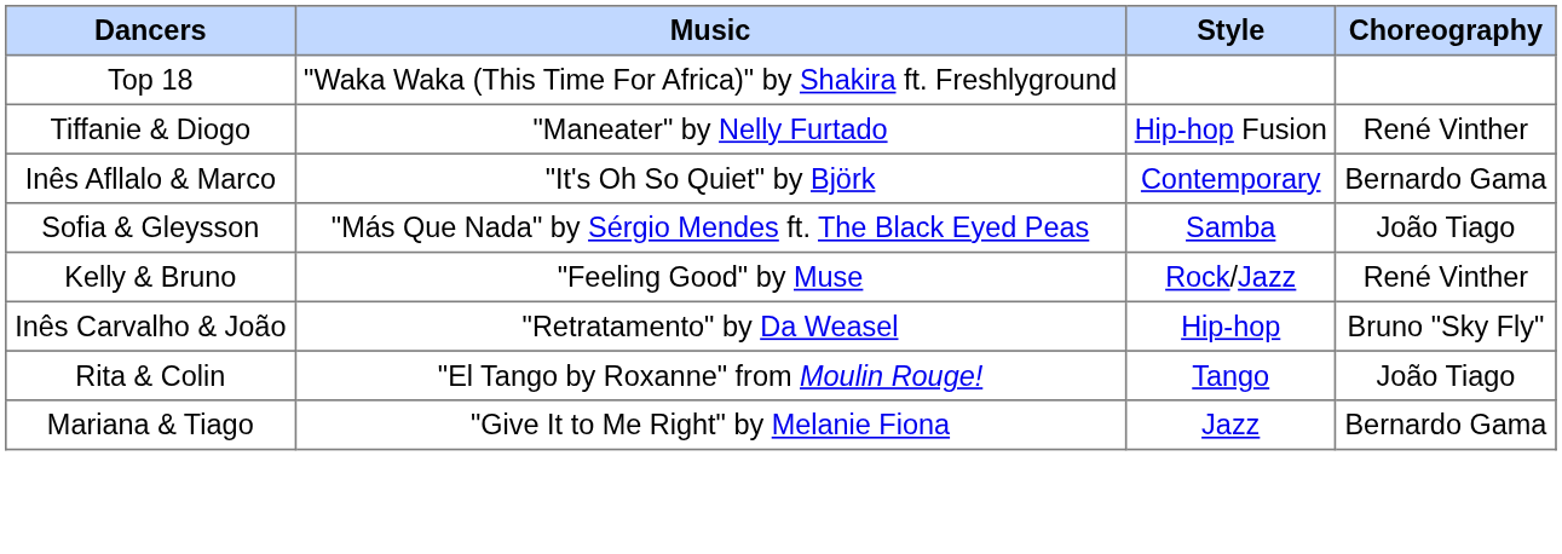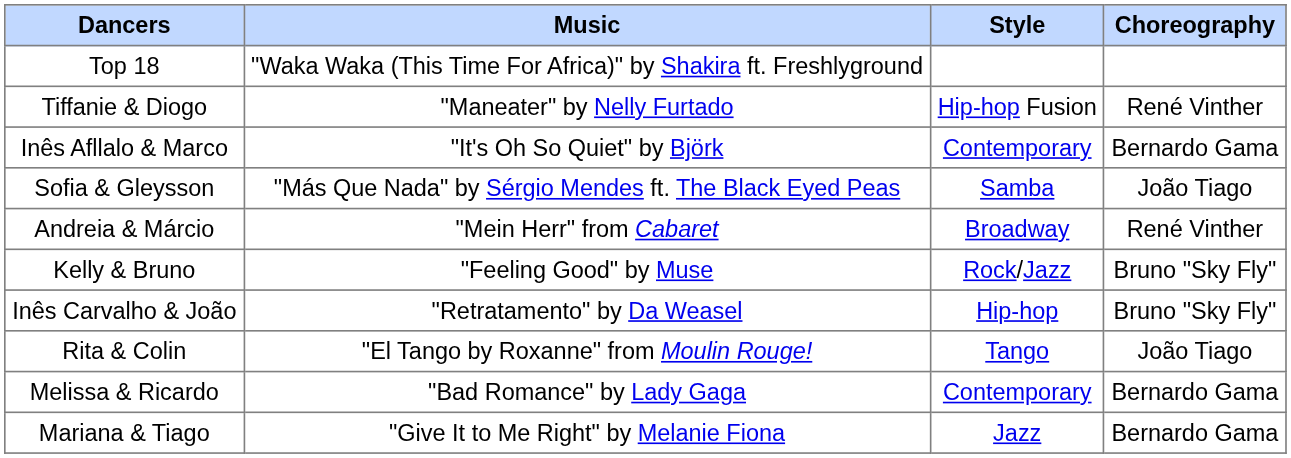+ row: Andreia & Márcio | "Mein Herr" from Cabaret | Broadway | René Vinther
Kelly & Bruno | Choreography: René Vinther -> Bruno "Sky Fly"
+ row: Melissa & Ricardo | "Bad Romance" by Lady Gaga | Contemporary | Bernardo Gama
